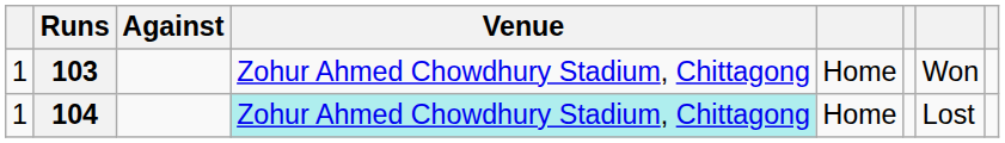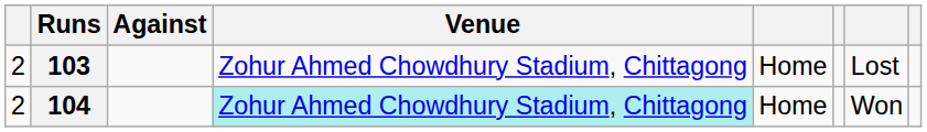103 | column 1: 1 -> 2
103 | column 7: Won -> Lost
104 | column 1: 1 -> 2
104 | column 7: Lost -> Won
